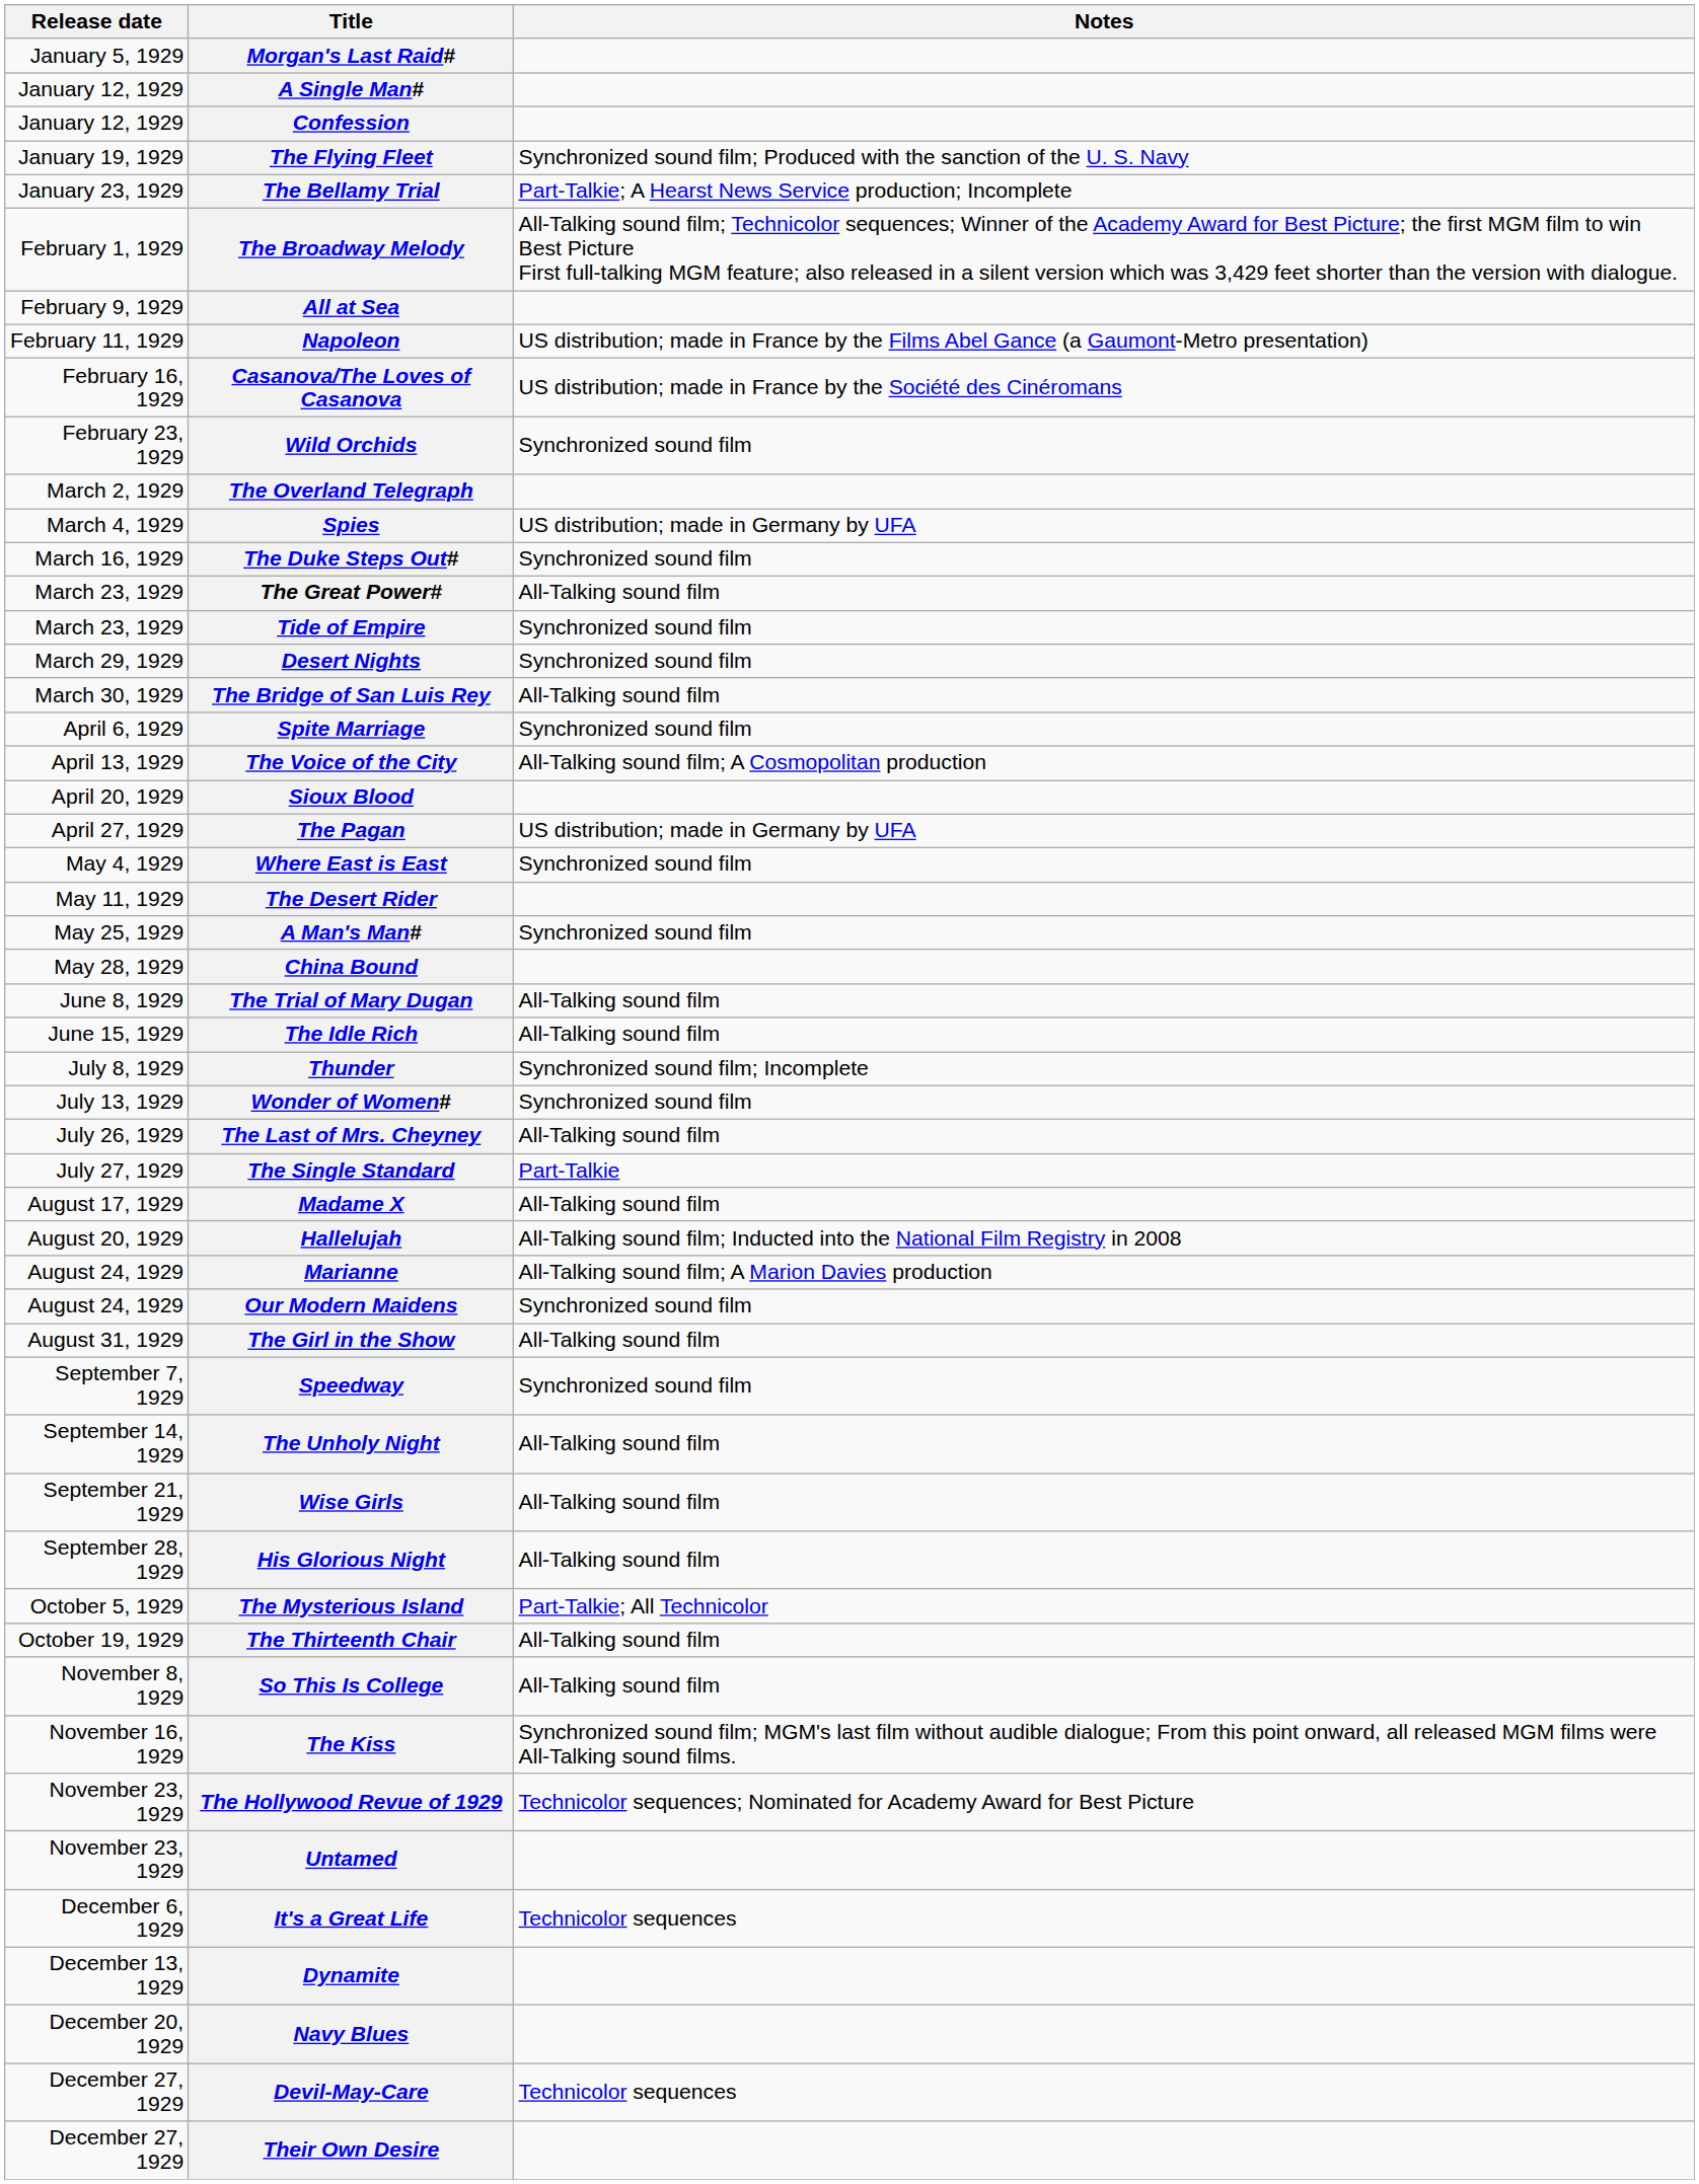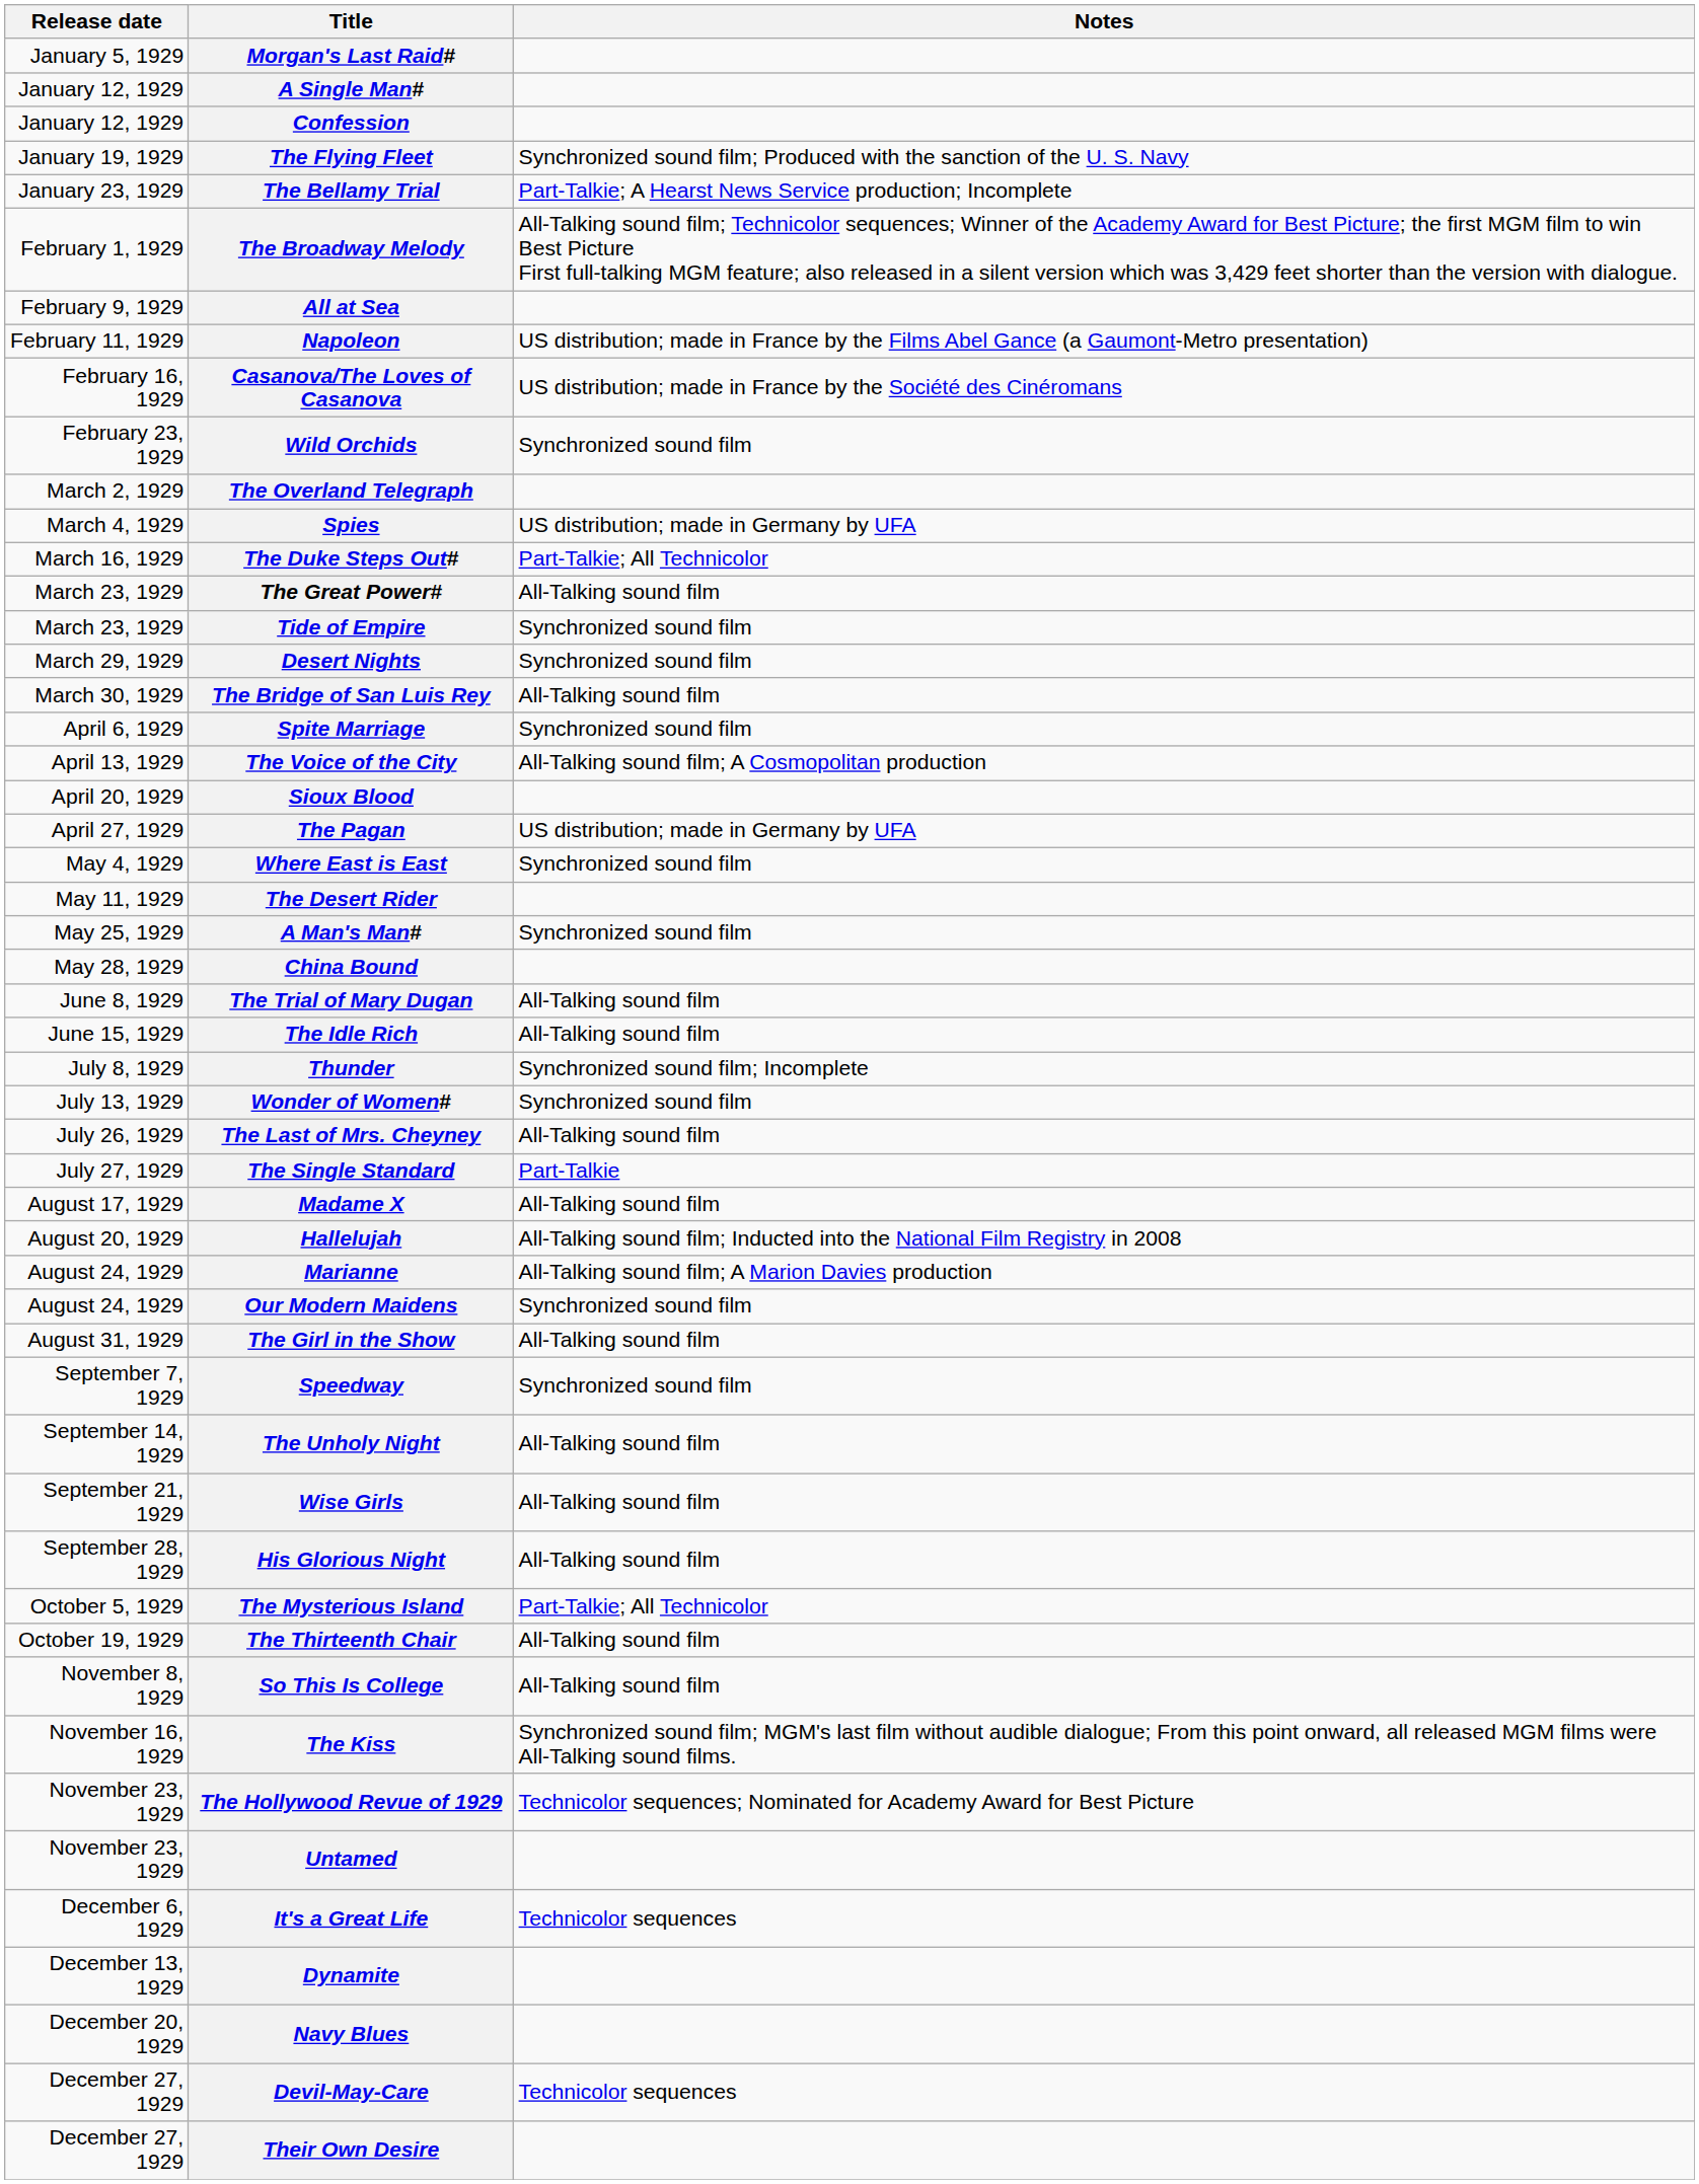The Duke Steps Out# | Notes: Synchronized sound film -> Part-Talkie; All Technicolor
